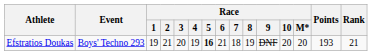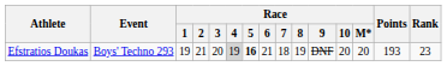Efstratios Doukas | Race / 4: no background -> lightgrey background
Efstratios Doukas | Rank: 21 -> 23
